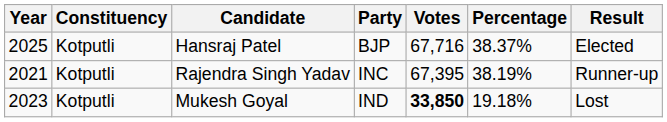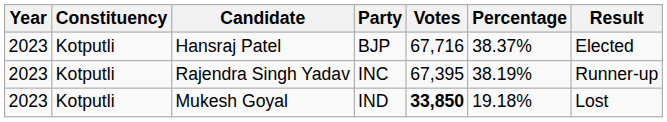Hansraj Patel | Year: 2025 -> 2023
Rajendra Singh Yadav | Year: 2021 -> 2023
